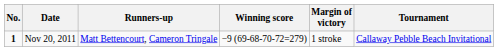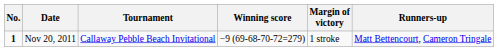columns swapped: Tournament <-> Runners-up
